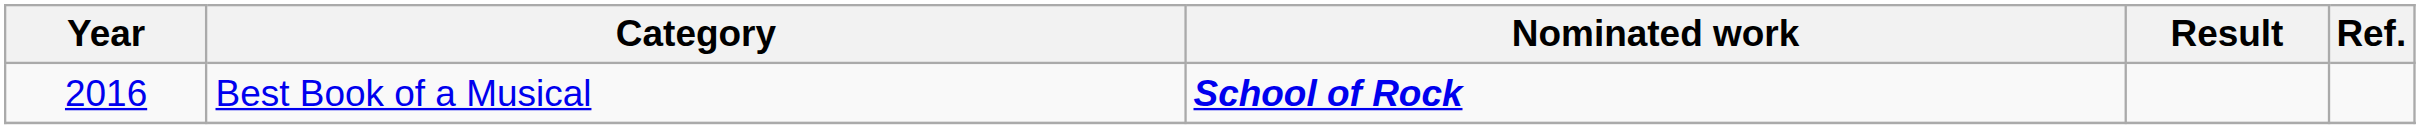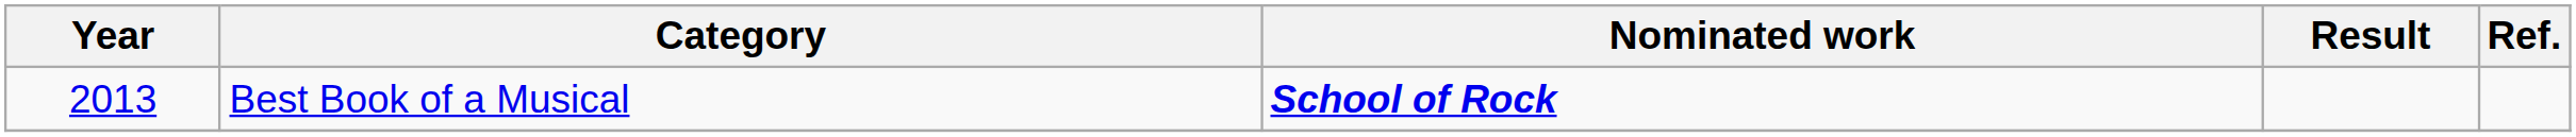Best Book of a Musical | Year: 2016 -> 2013
